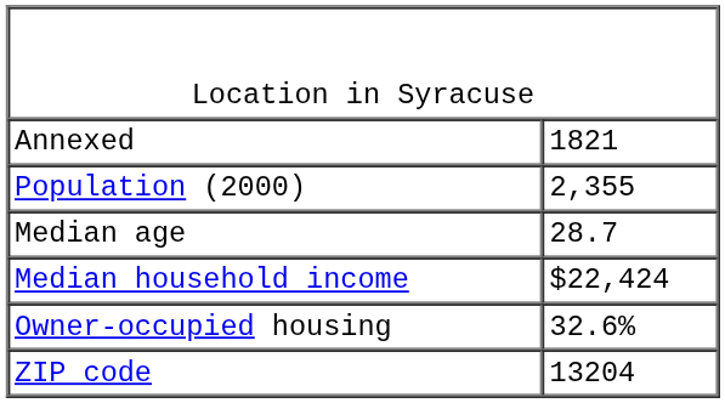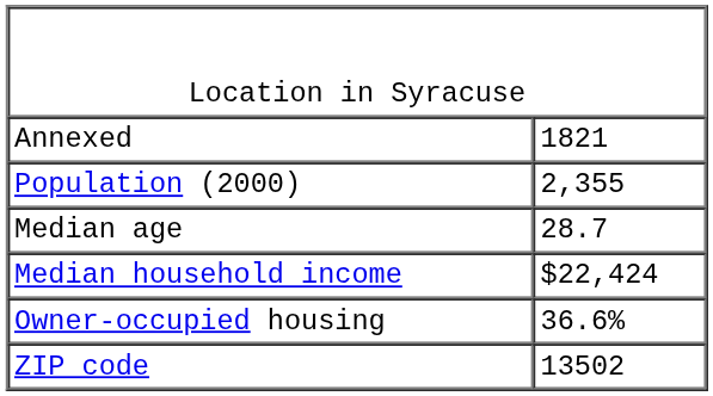Owner-occupied housing | column 2: 32.6% -> 36.6%
ZIP code | column 2: 13204 -> 13502
